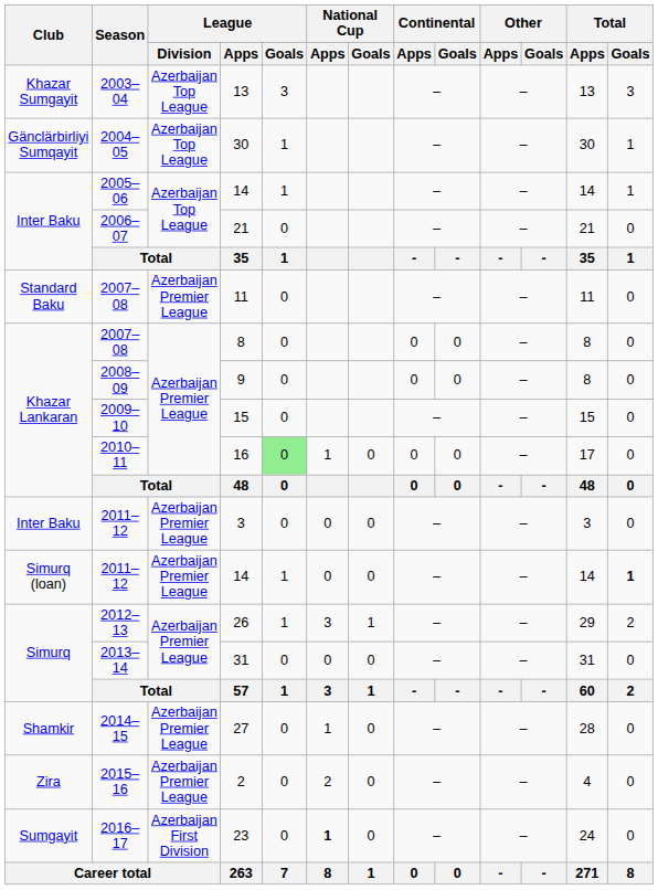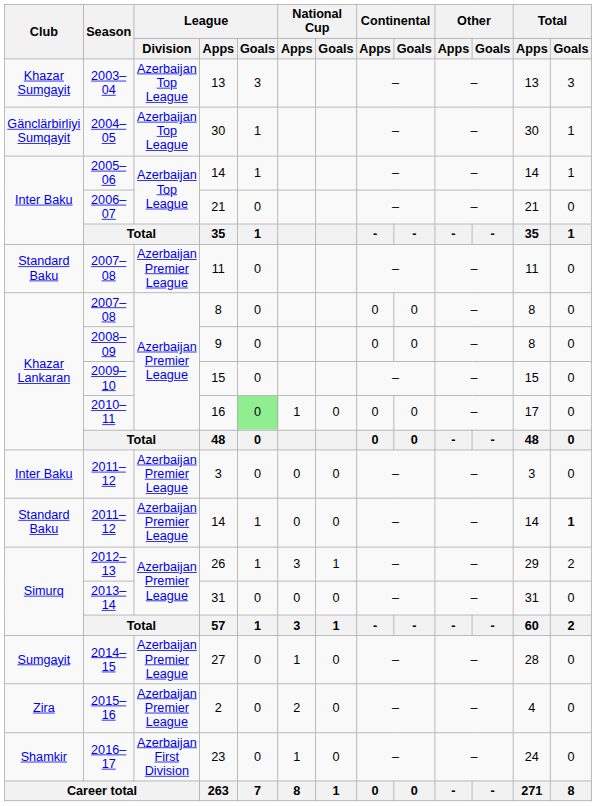2011–12 / 14 | Club: Simurq (loan) -> Standard Baku
27 | Club: Shamkir -> Sumgayit
23 | Club: Sumgayit -> Shamkir
23 | National Cup / Apps: bold -> normal
